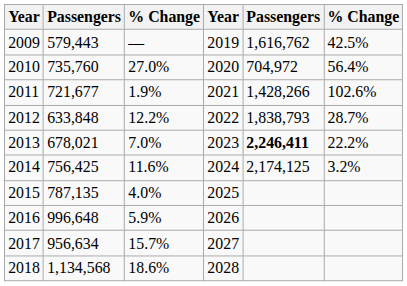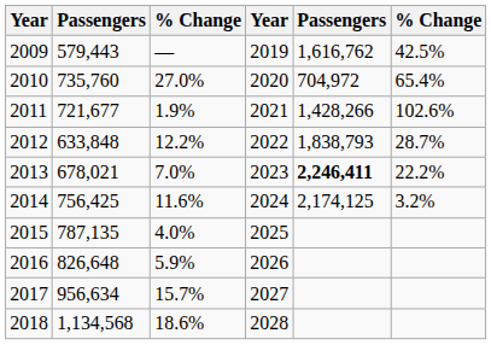2010 | column 6: 56.4% -> 65.4%
2016 | column 2: 996,648 -> 826,648
